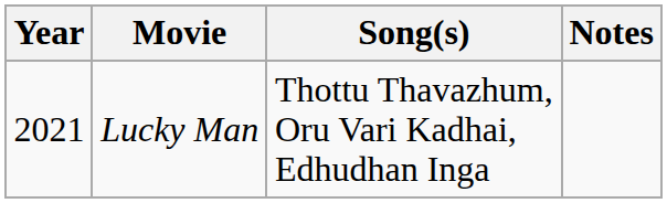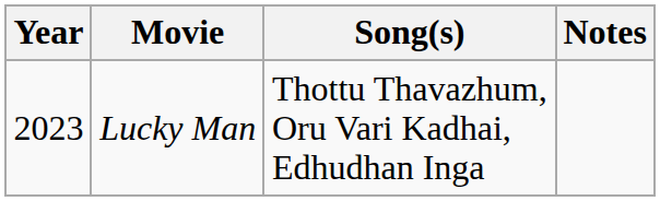Lucky Man | Year: 2021 -> 2023
